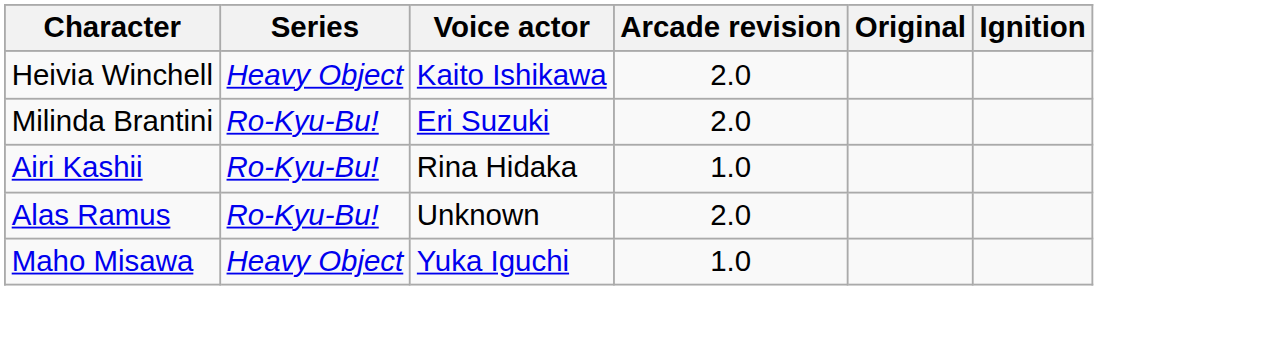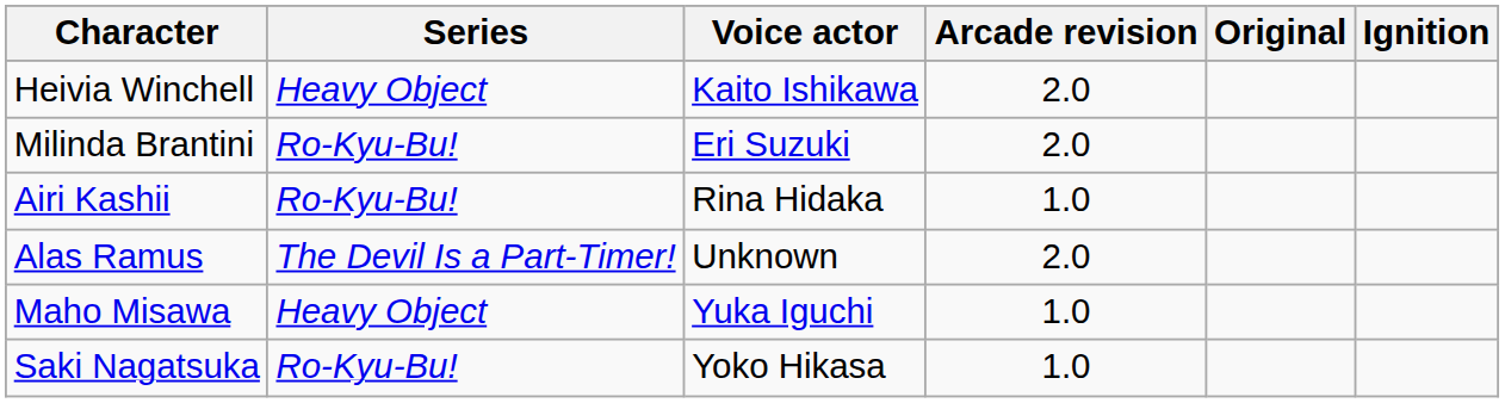Alas Ramus | Series: Ro-Kyu-Bu! -> The Devil Is a Part-Timer!
+ row: Saki Nagatsuka | Ro-Kyu-Bu! | Yoko Hikasa | 1.0
